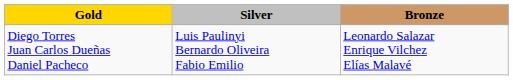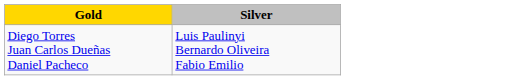- column: Bronze | Leonardo Salazar Enrique Vilchez Elías Malavé
